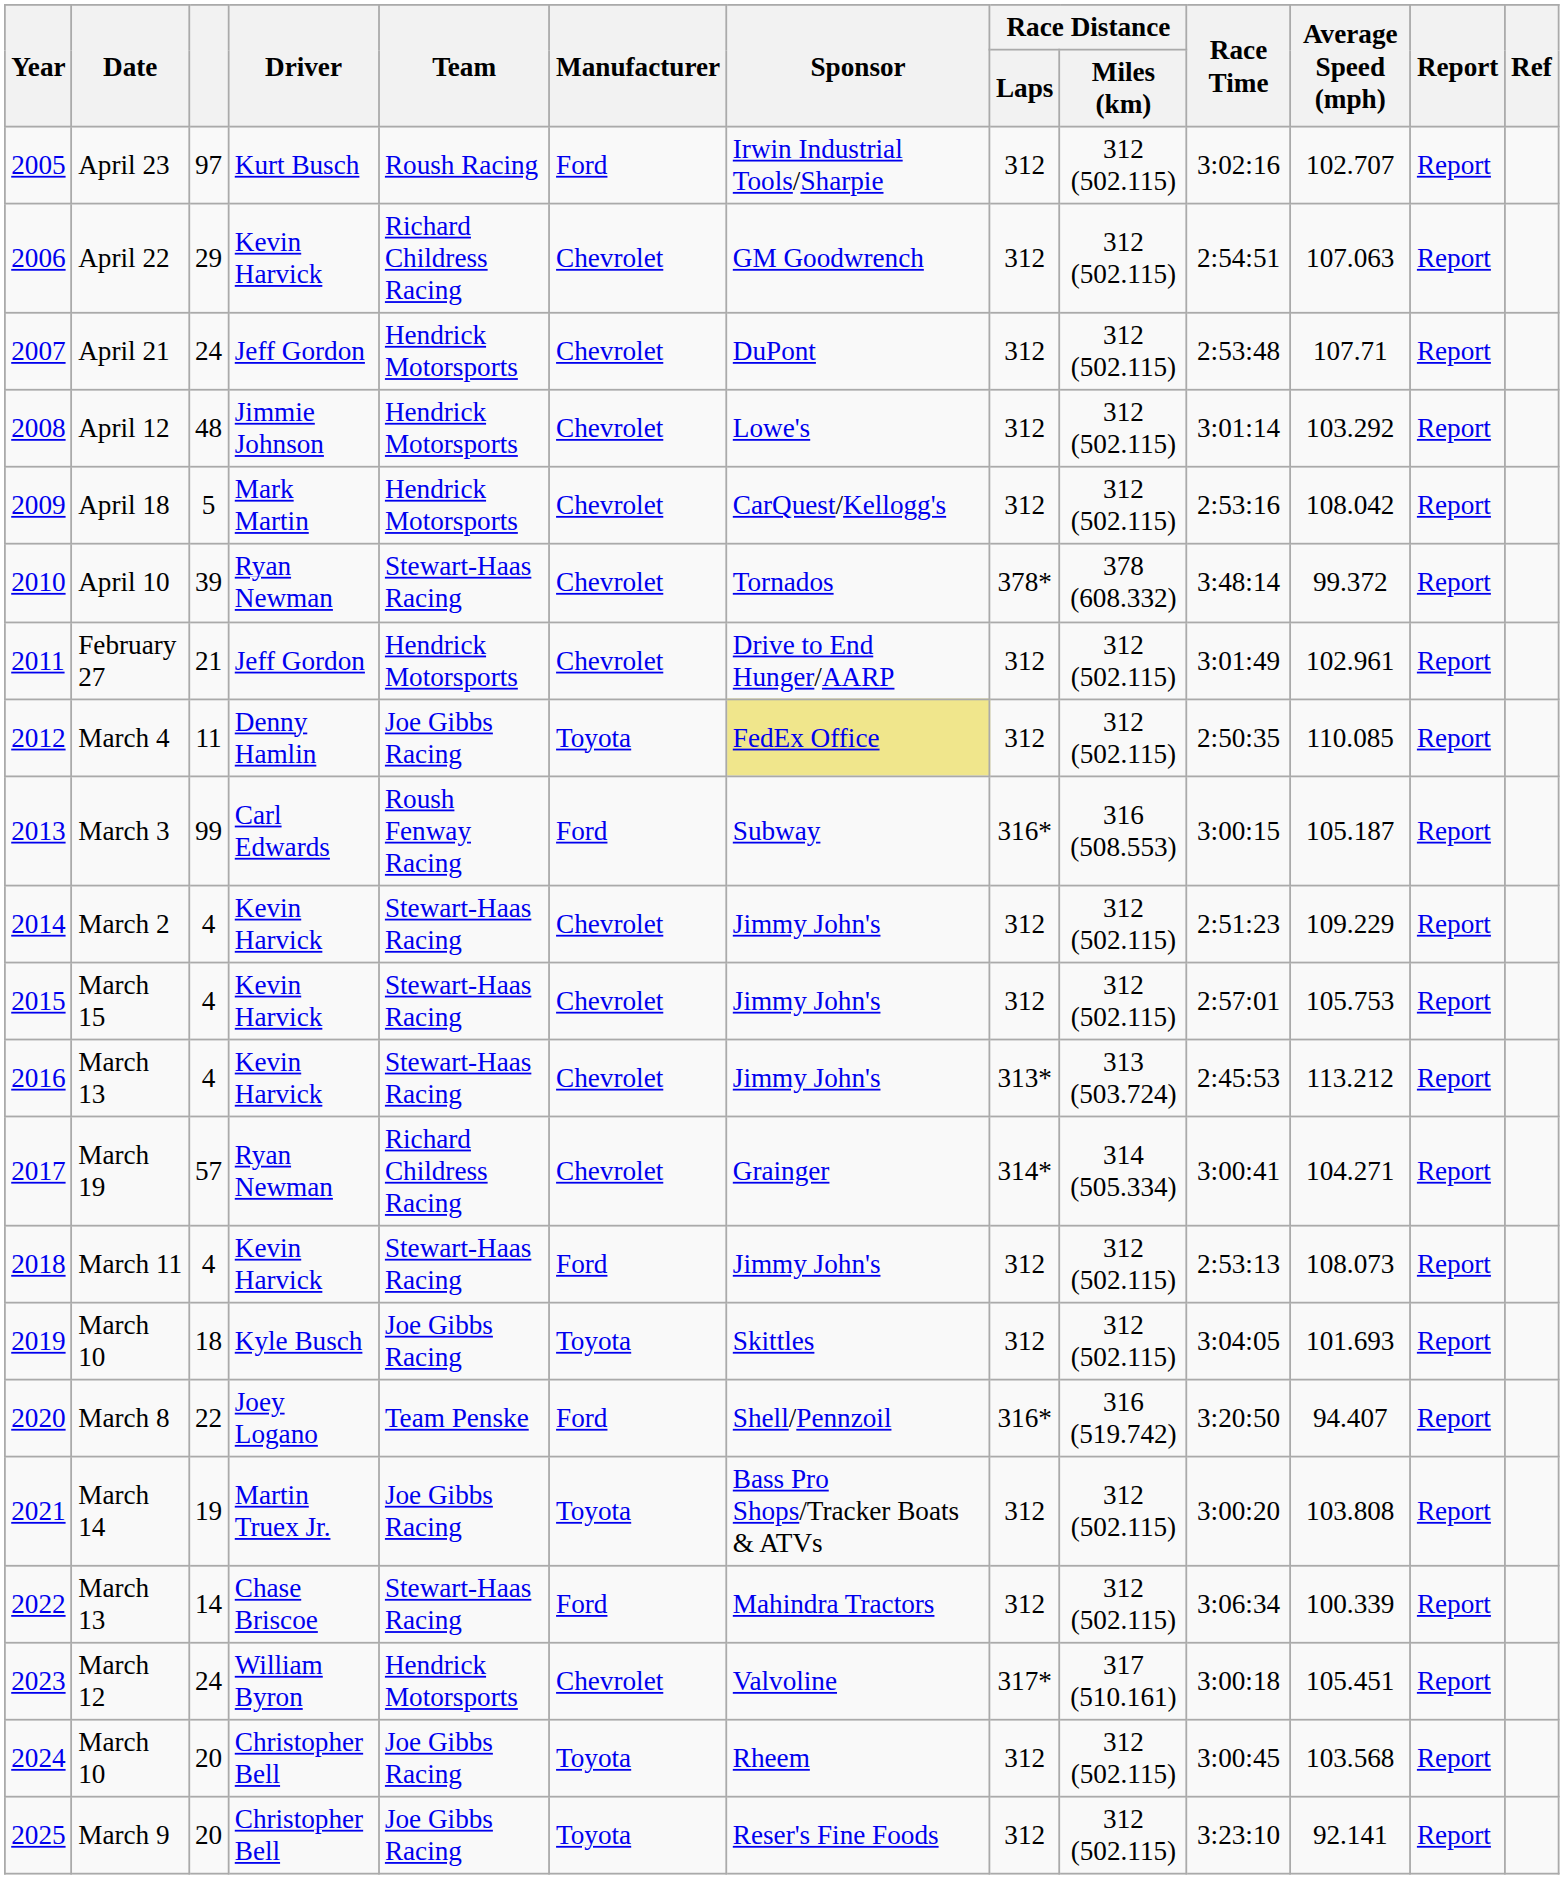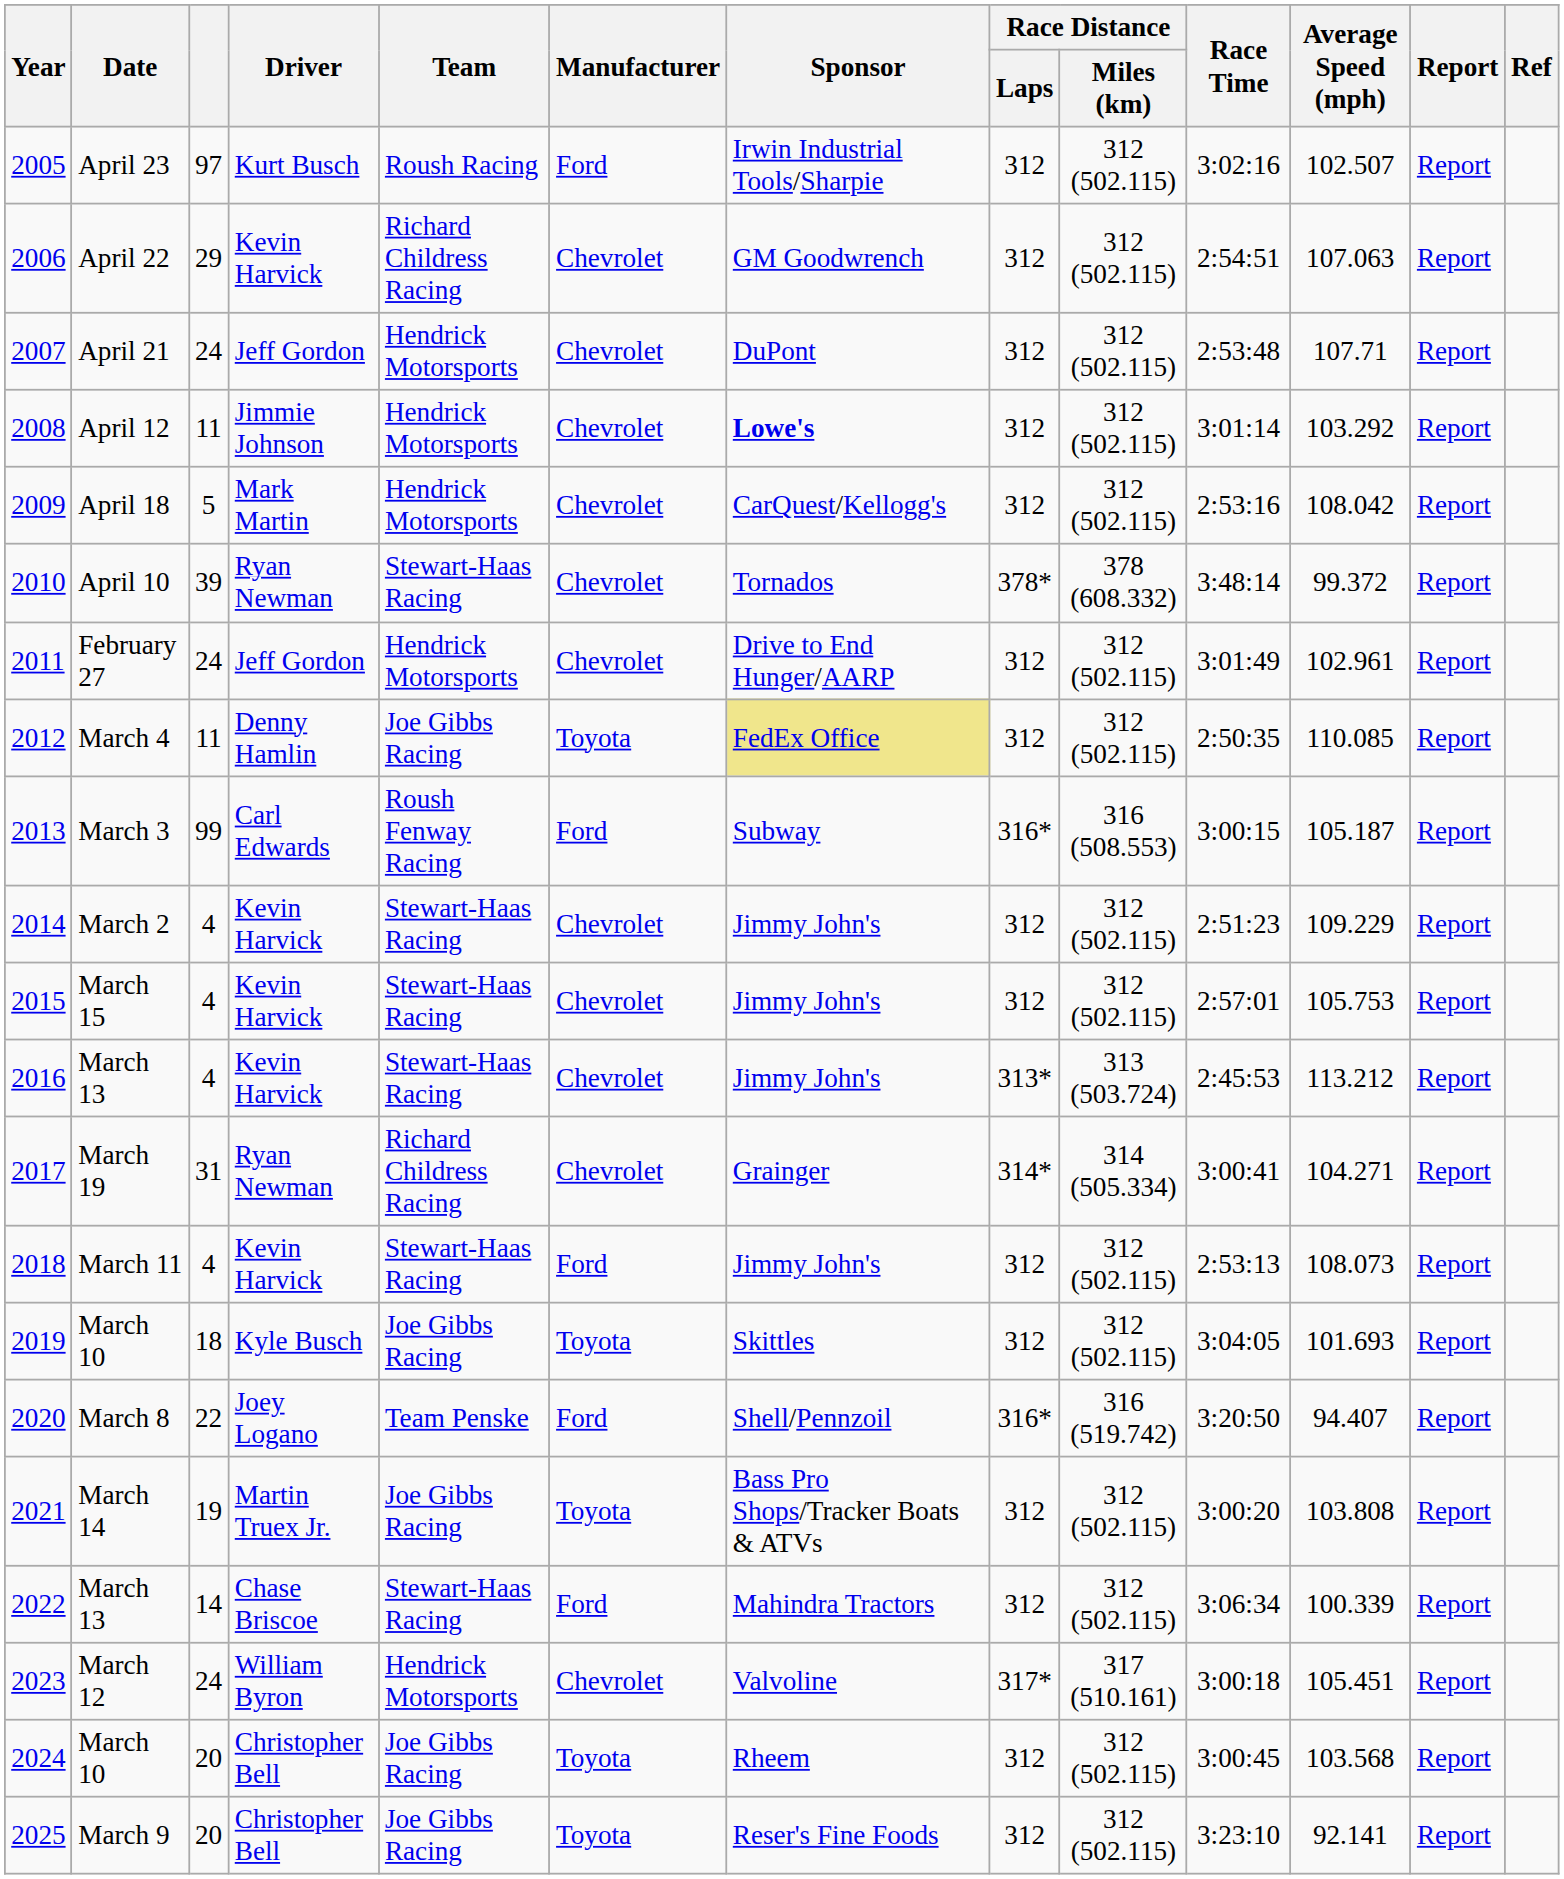April 23 | Average Speed (mph): 102.707 -> 102.507
April 12 | column 3: 48 -> 11
April 12 | Sponsor: normal -> bold
February 27 | column 3: 21 -> 24
March 19 | column 3: 57 -> 31
